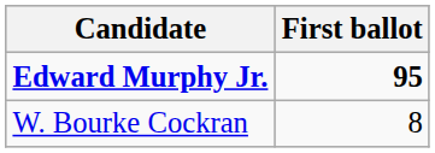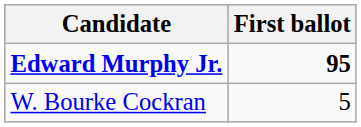W. Bourke Cockran | First ballot: 8 -> 5
